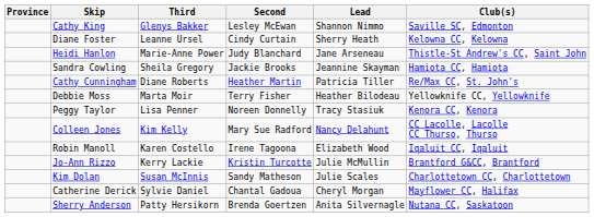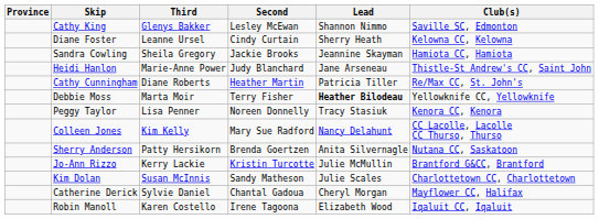rows swapped: Sandra Cowling <-> Heidi Hanlon
Debbie Moss | Lead: normal -> bold
rows swapped: Robin Manoll <-> Sherry Anderson
